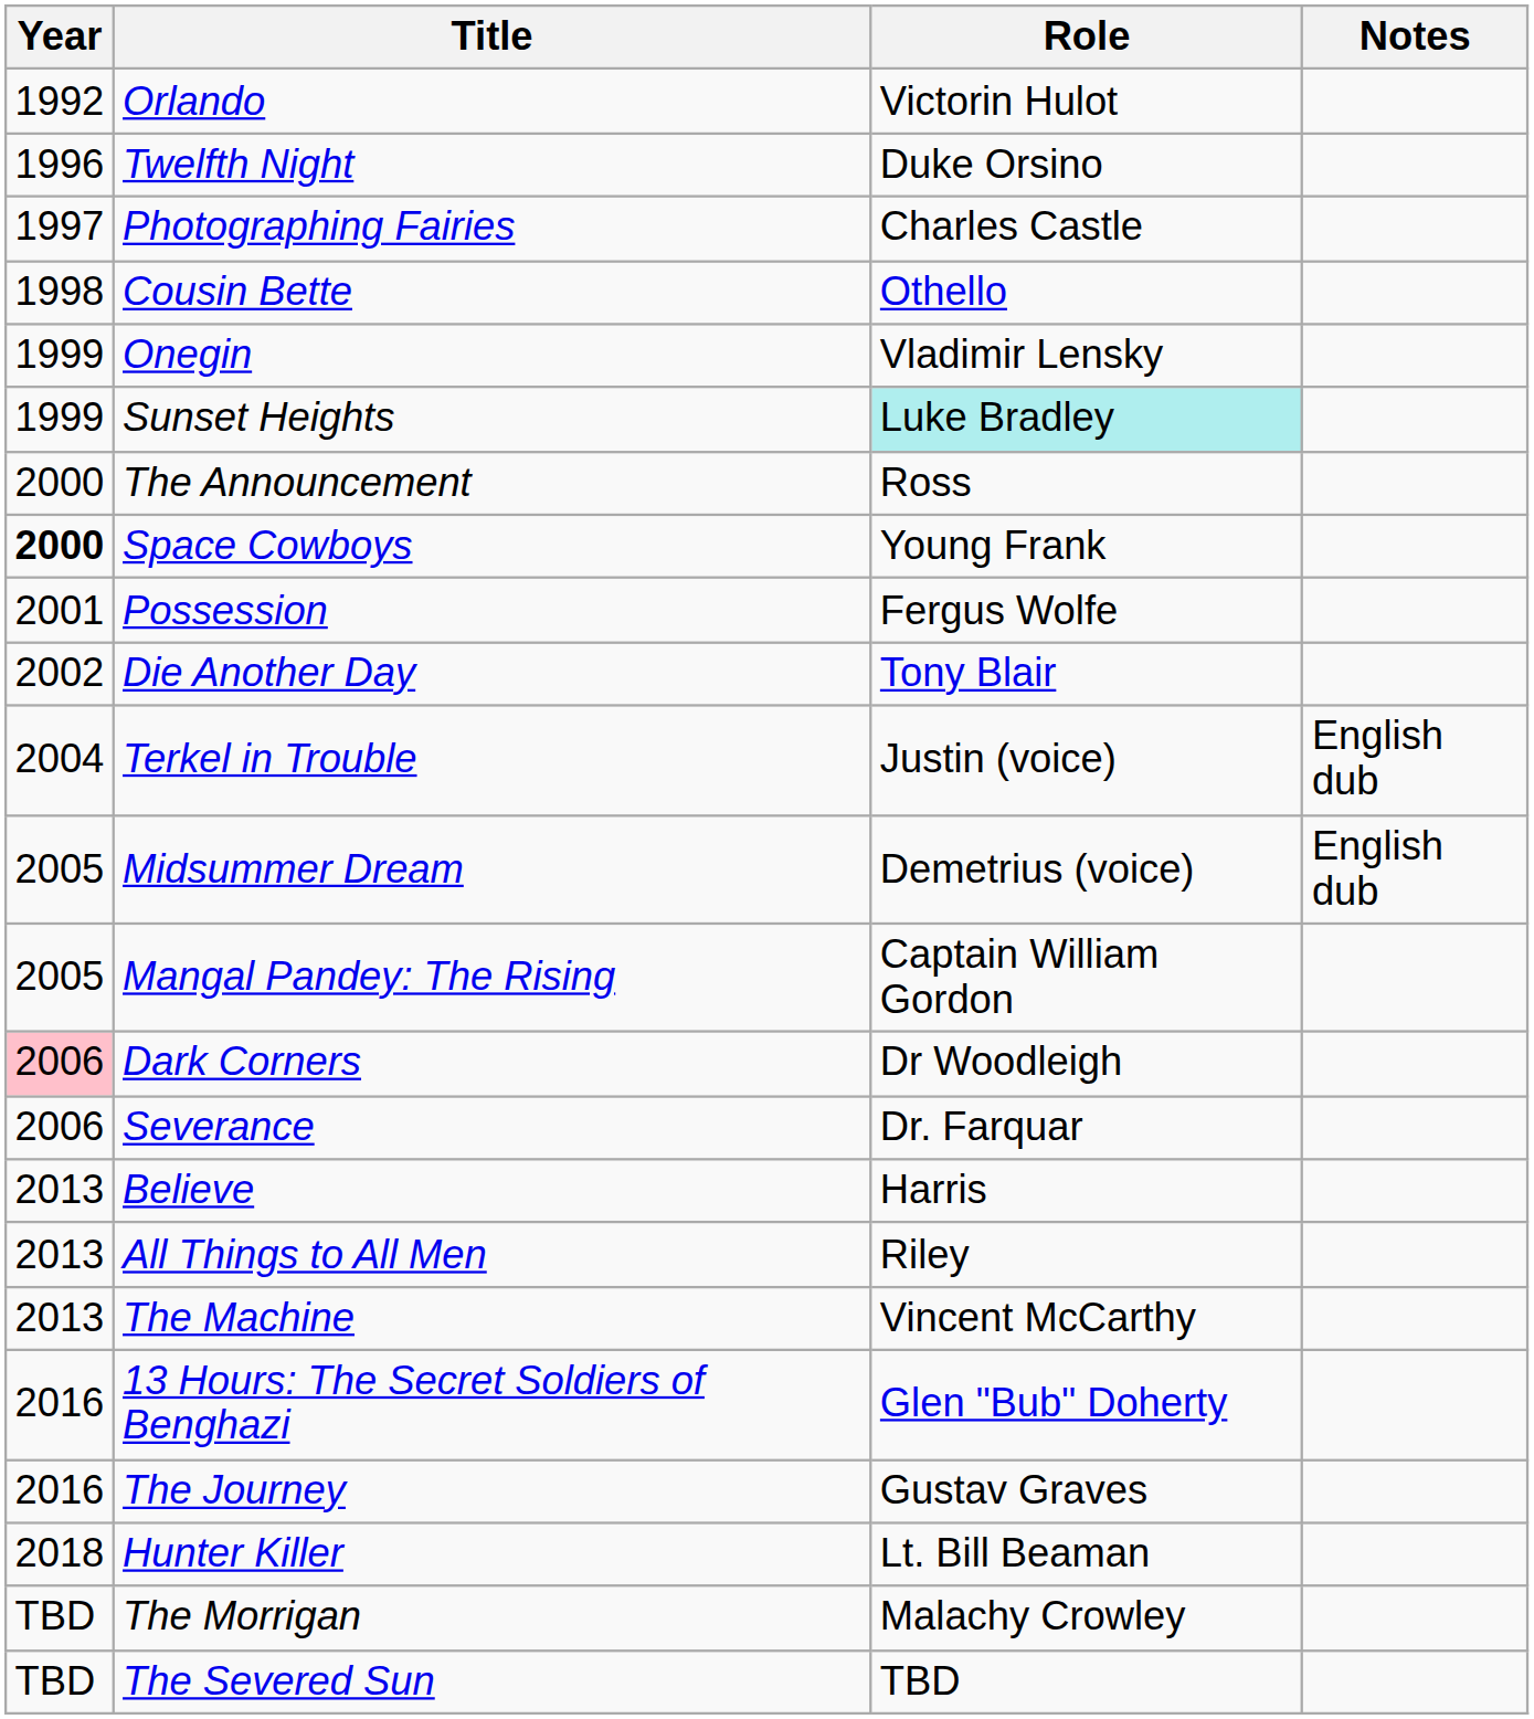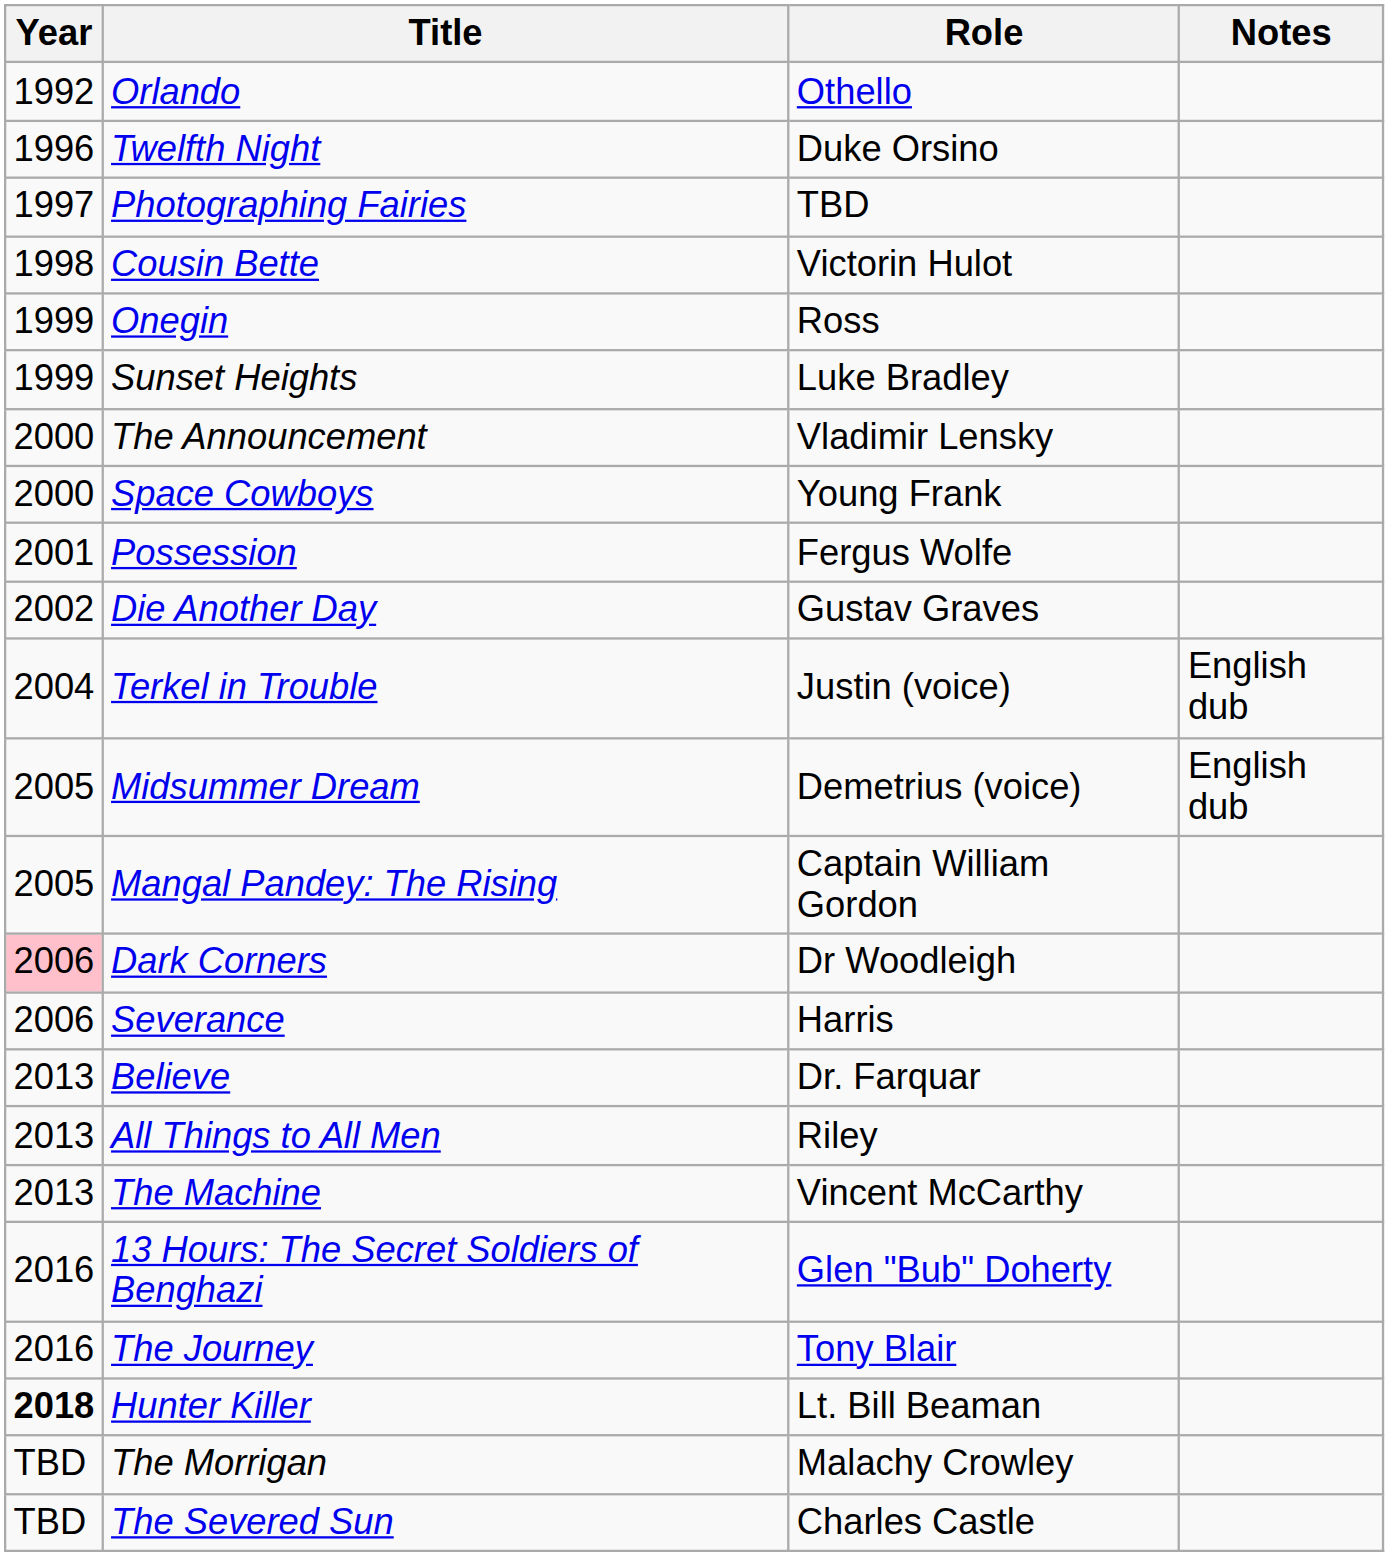Orlando | Role: Victorin Hulot -> Othello
Photographing Fairies | Role: Charles Castle -> TBD
Cousin Bette | Role: Othello -> Victorin Hulot
Onegin | Role: Vladimir Lensky -> Ross
Sunset Heights | Role: paleturquoise background -> no background
The Announcement | Role: Ross -> Vladimir Lensky
Space Cowboys | Year: bold -> normal
Die Another Day | Role: Tony Blair -> Gustav Graves
Severance | Role: Dr. Farquar -> Harris
Believe | Role: Harris -> Dr. Farquar
The Journey | Role: Gustav Graves -> Tony Blair
Hunter Killer | Year: normal -> bold
The Severed Sun | Role: TBD -> Charles Castle
